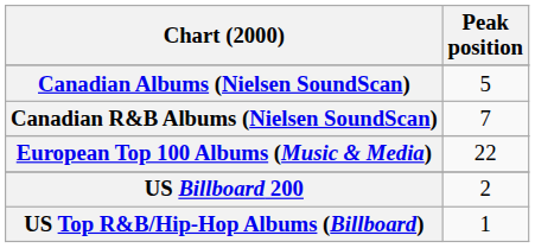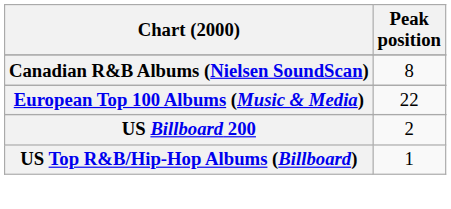- row: Canadian Albums (Nielsen SoundScan) | 5
Canadian R&B Albums (Nielsen SoundScan) | Peak position: 7 -> 8
